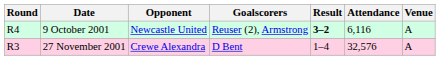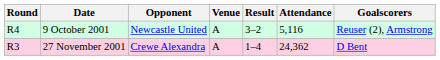columns swapped: Venue <-> Goalscorers
9 October 2001 | Result: bold -> normal
9 October 2001 | Attendance: 6,116 -> 5,116
27 November 2001 | Attendance: 32,576 -> 24,362
